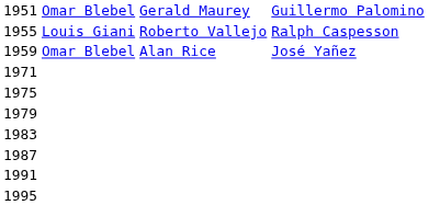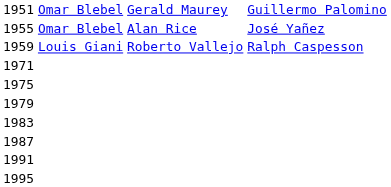1955 | column 2: Louis Giani -> Omar Blebel
1955 | column 3: Roberto Vallejo -> Alan Rice
1955 | column 4: Ralph Caspesson -> José Yañez
1959 | column 2: Omar Blebel -> Louis Giani
1959 | column 3: Alan Rice -> Roberto Vallejo
1959 | column 4: José Yañez -> Ralph Caspesson
